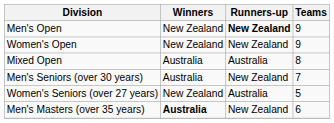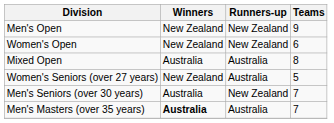Men's Open | Runners-up: bold -> normal
Women's Open | Teams: 9 -> 6
rows swapped: Men's Seniors (over 30 years) <-> Women's Seniors (over 27 years)
Men's Masters (over 35 years) | Runners-up: New Zealand -> Australia
Men's Masters (over 35 years) | Teams: 6 -> 7
